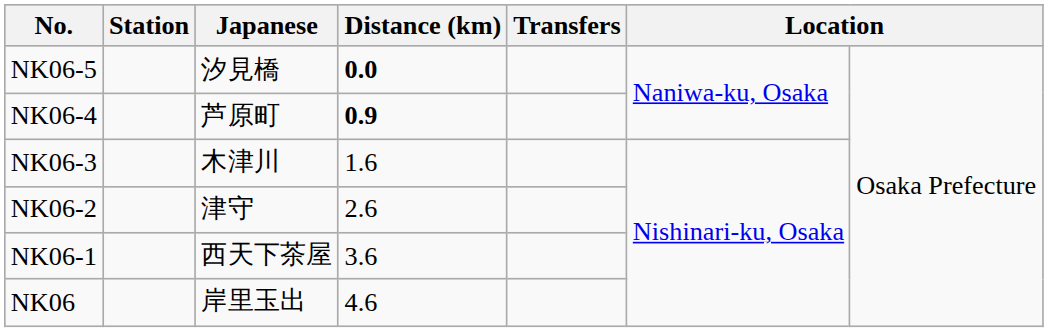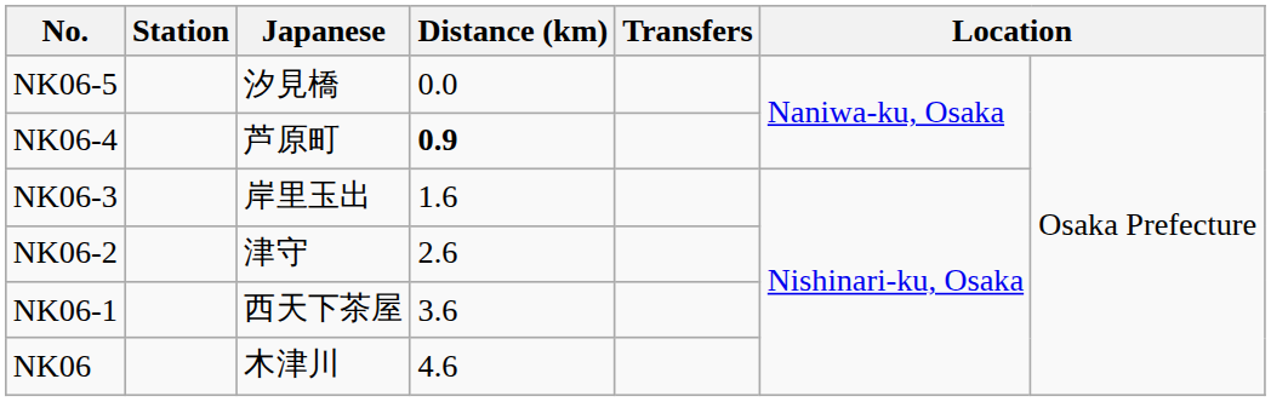NK06-5 | Distance (km): bold -> normal
NK06-3 | Japanese: 木津川 -> 岸里玉出
NK06 | Japanese: 岸里玉出 -> 木津川
